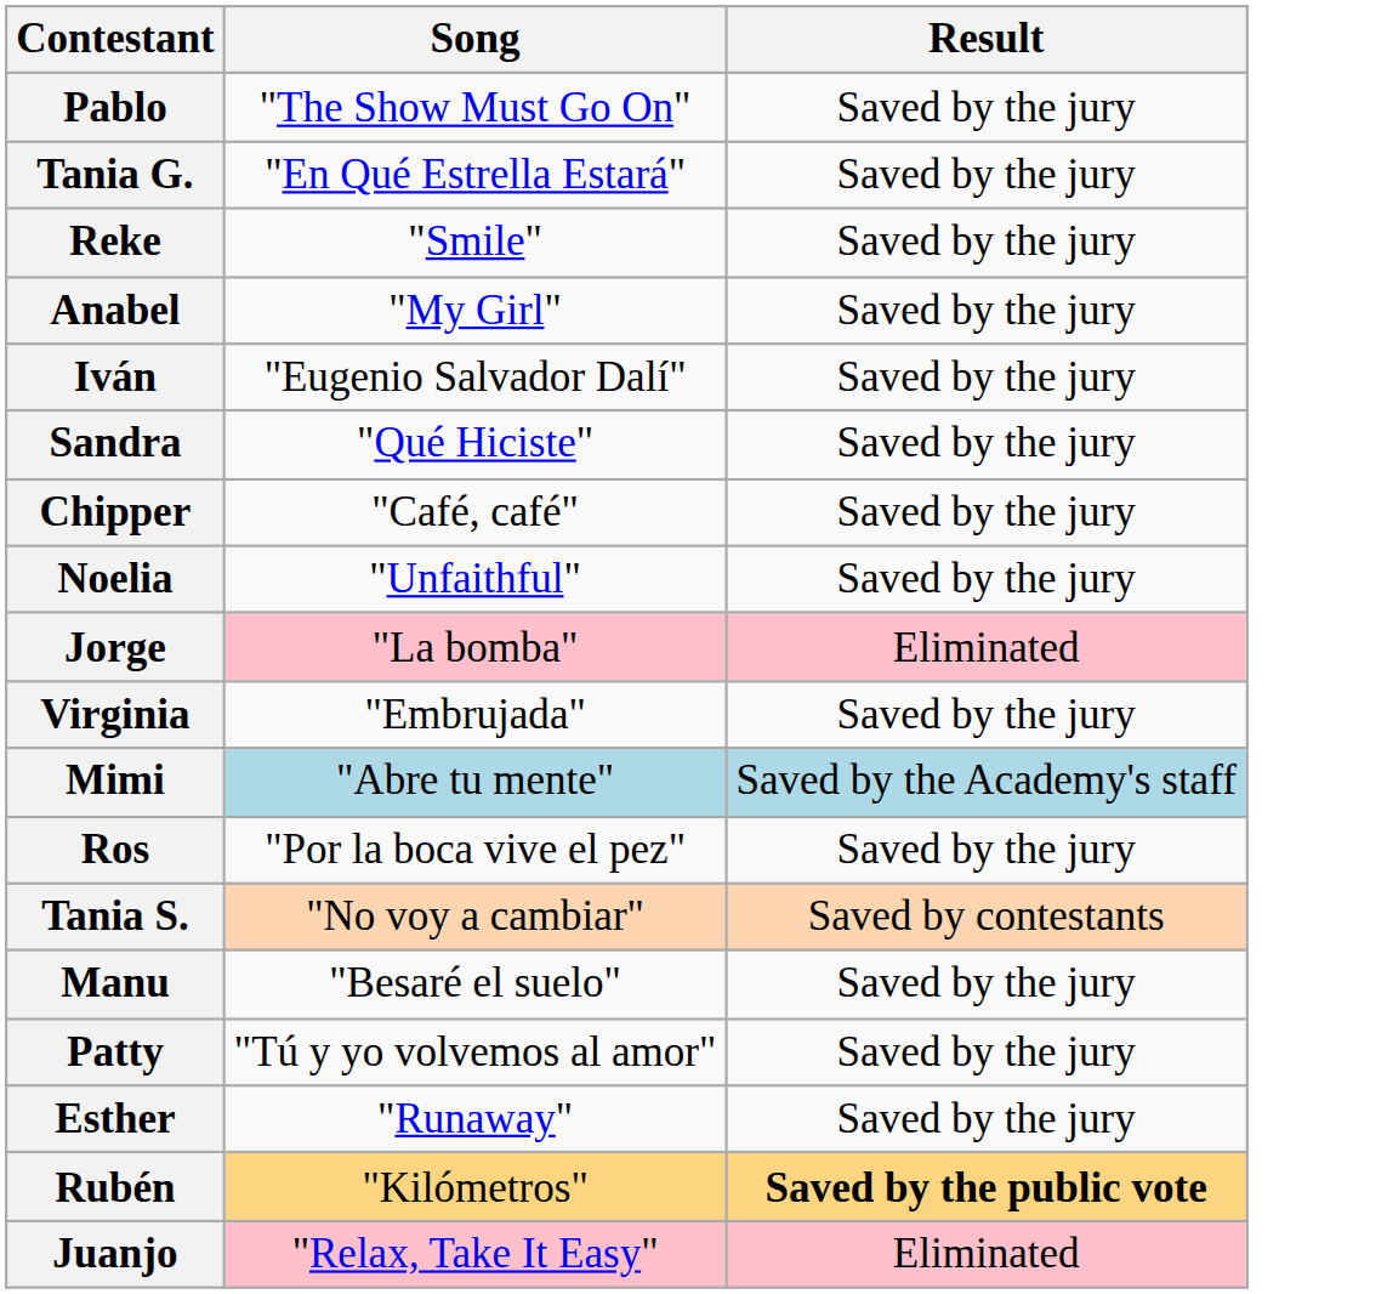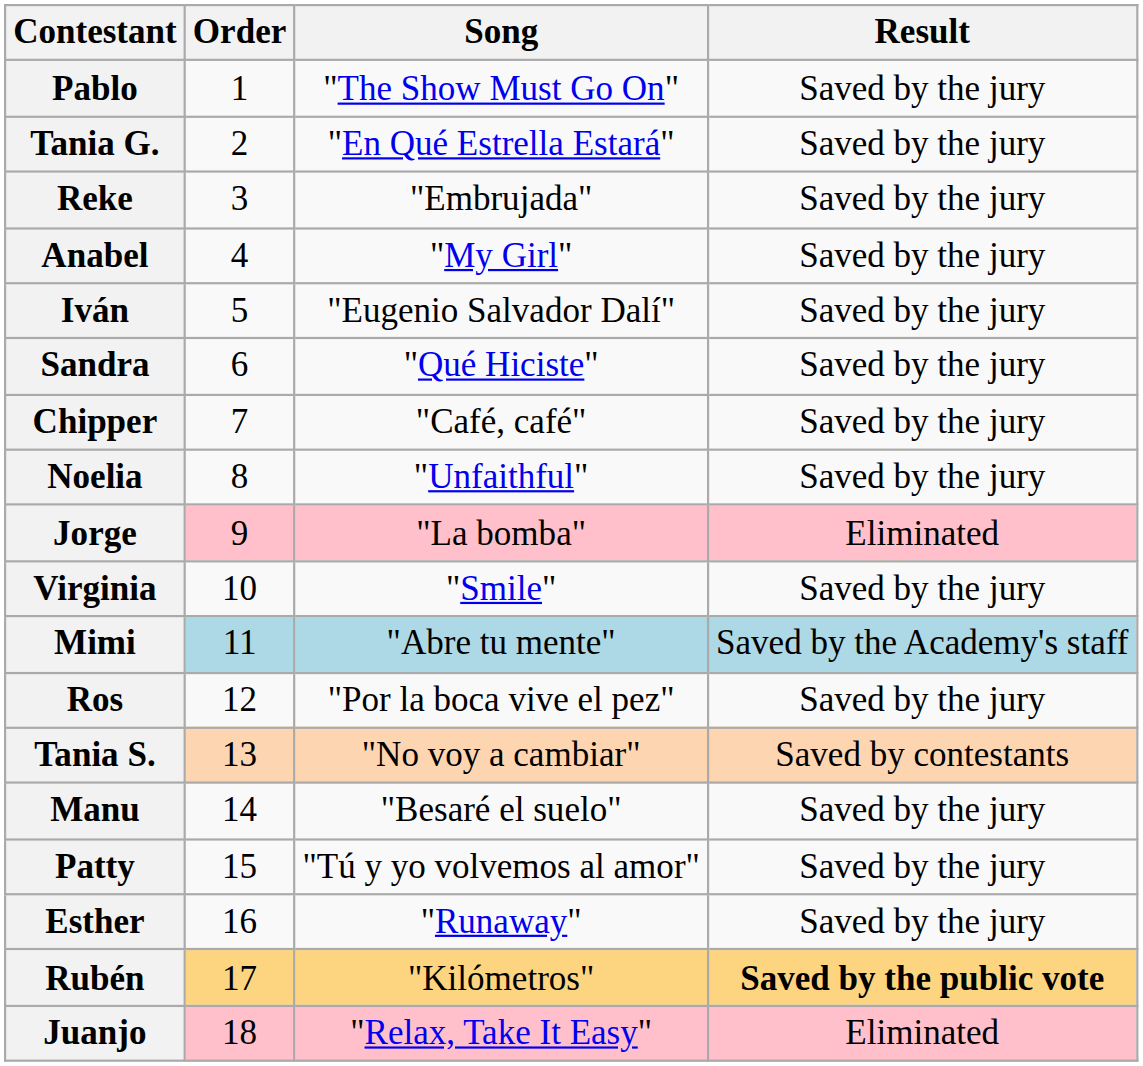+ column: Order | 1 | 2 | 3 | 4 | 5 | 6 | 7 | 8 | 9 | 10 | 11 | 12 | 13 | 14 | 15 | 16 | 17 | 18
Reke | Song: "Smile" -> "Embrujada"
Virginia | Song: "Embrujada" -> "Smile"
